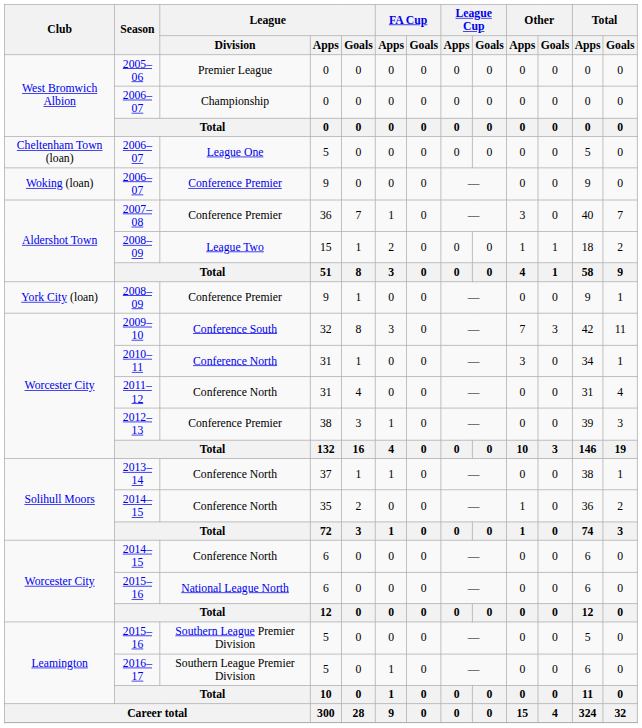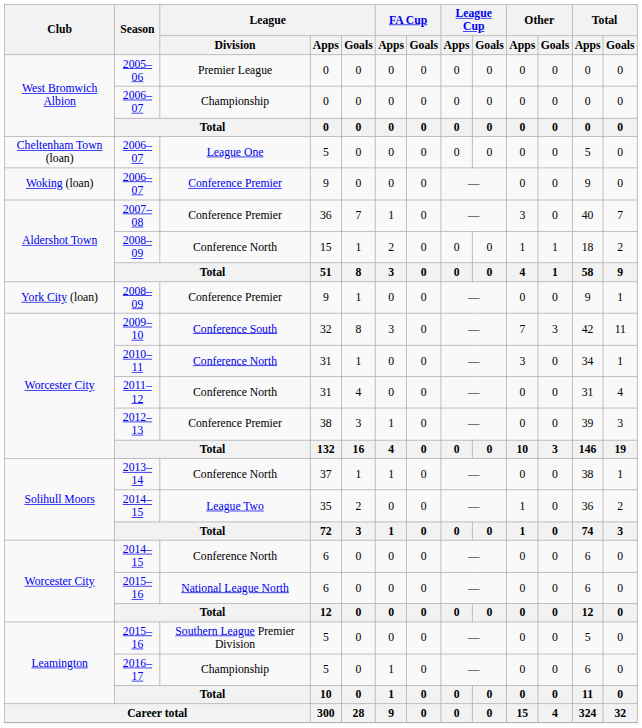2008–09 / 15 | League / Division: League Two -> Conference North
2014–15 / 35 | League / Division: Conference North -> League Two
2016–17 | League / Division: Southern League Premier Division -> Championship
